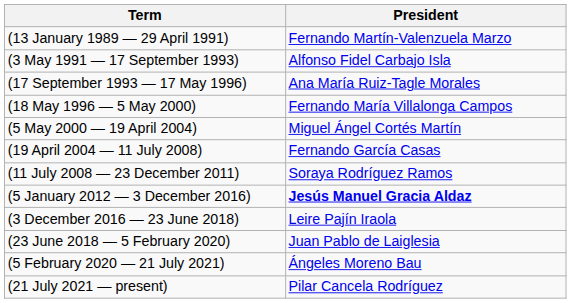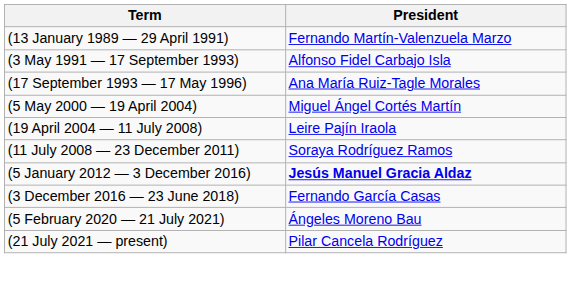- row: (18 May 1996 — 5 May 2000) | Fernando María Villalonga Campos
(19 April 2004 — 11 July 2008) | President: Fernando García Casas -> Leire Pajín Iraola
(3 December 2016 — 23 June 2018) | President: Leire Pajín Iraola -> Fernando García Casas
- row: (23 June 2018 — 5 February 2020) | Juan Pablo de Laiglesia
